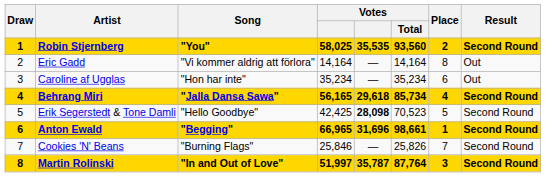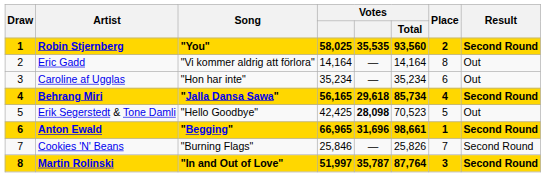Erik Segerstedt & Tone Damli | Result: Second Round -> Out
